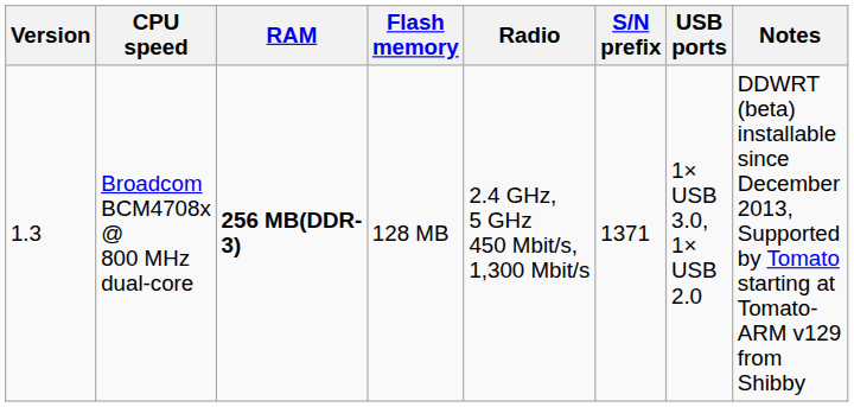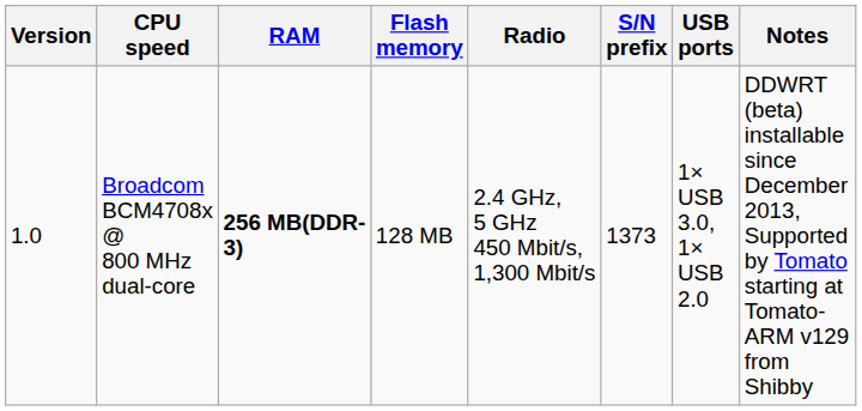Broadcom BCM4708x @ 800 MHz dual-core | Version: 1.3 -> 1.0
Broadcom BCM4708x @ 800 MHz dual-core | S/N prefix: 1371 -> 1373
